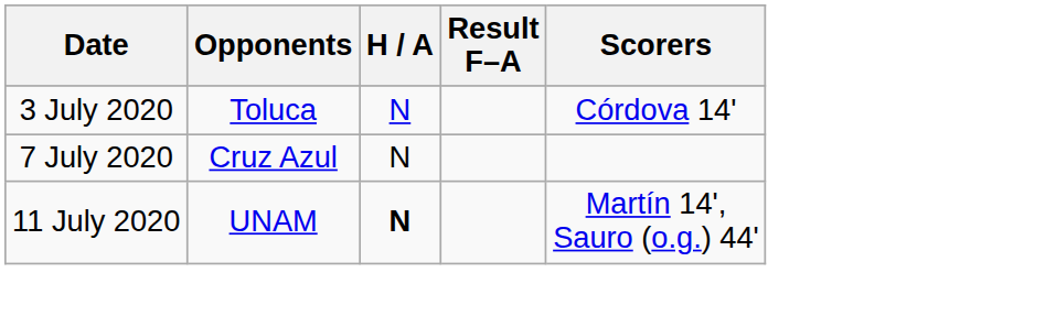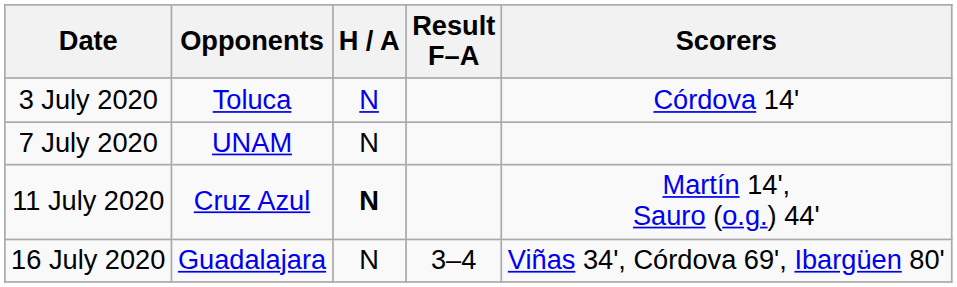7 July 2020 | Opponents: Cruz Azul -> UNAM
11 July 2020 | Opponents: UNAM -> Cruz Azul
+ row: 16 July 2020 | Guadalajara | N | 3–4 | Viñas 34', Córdova 69', Ibargüen 80'
